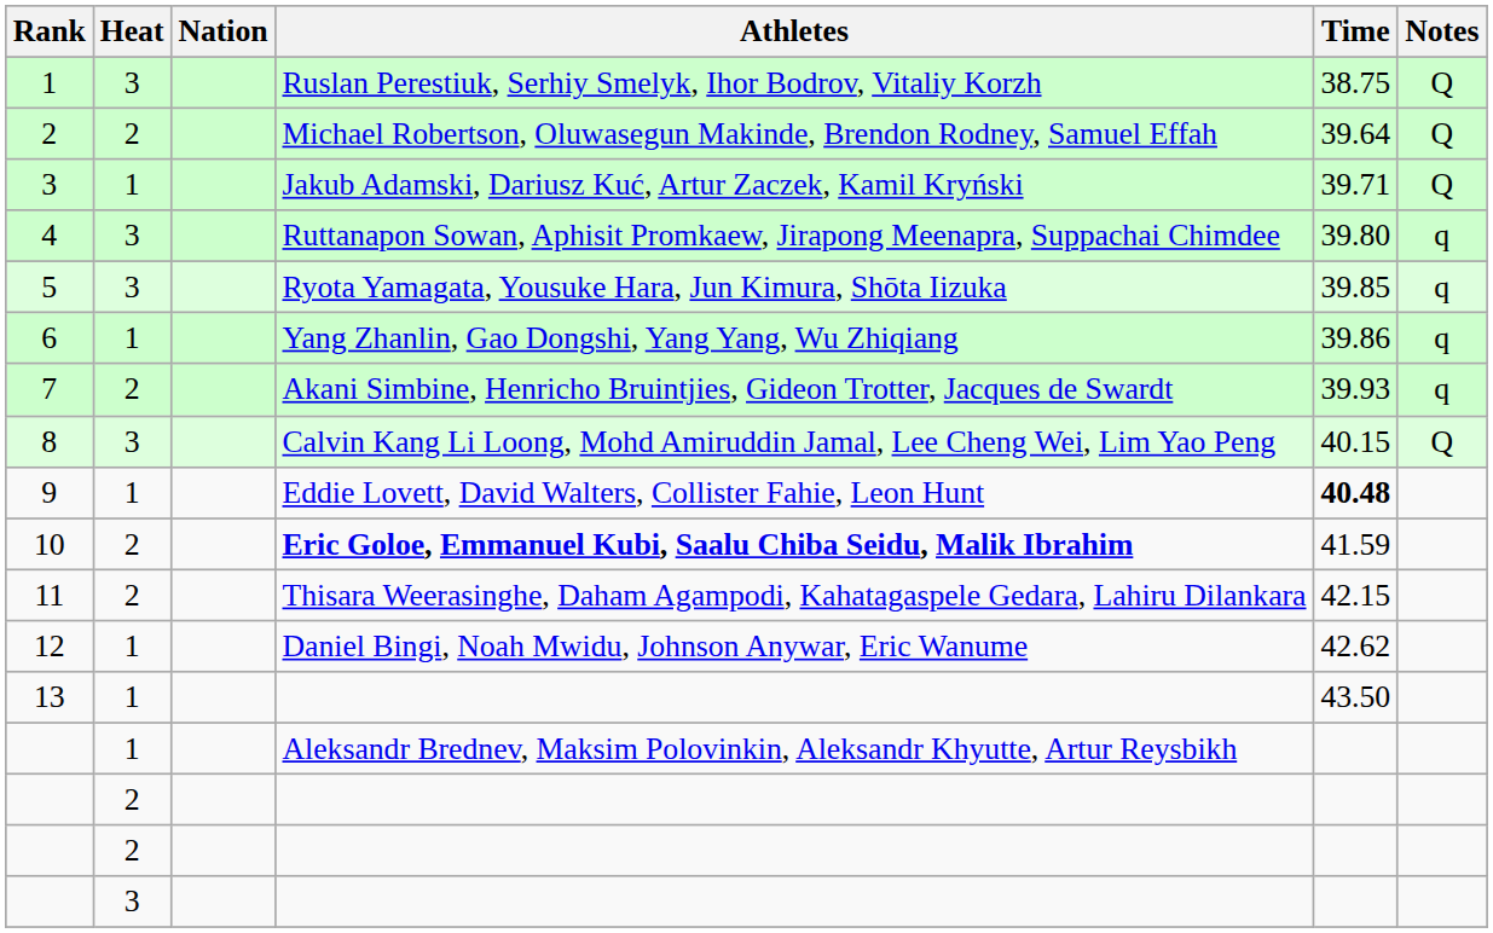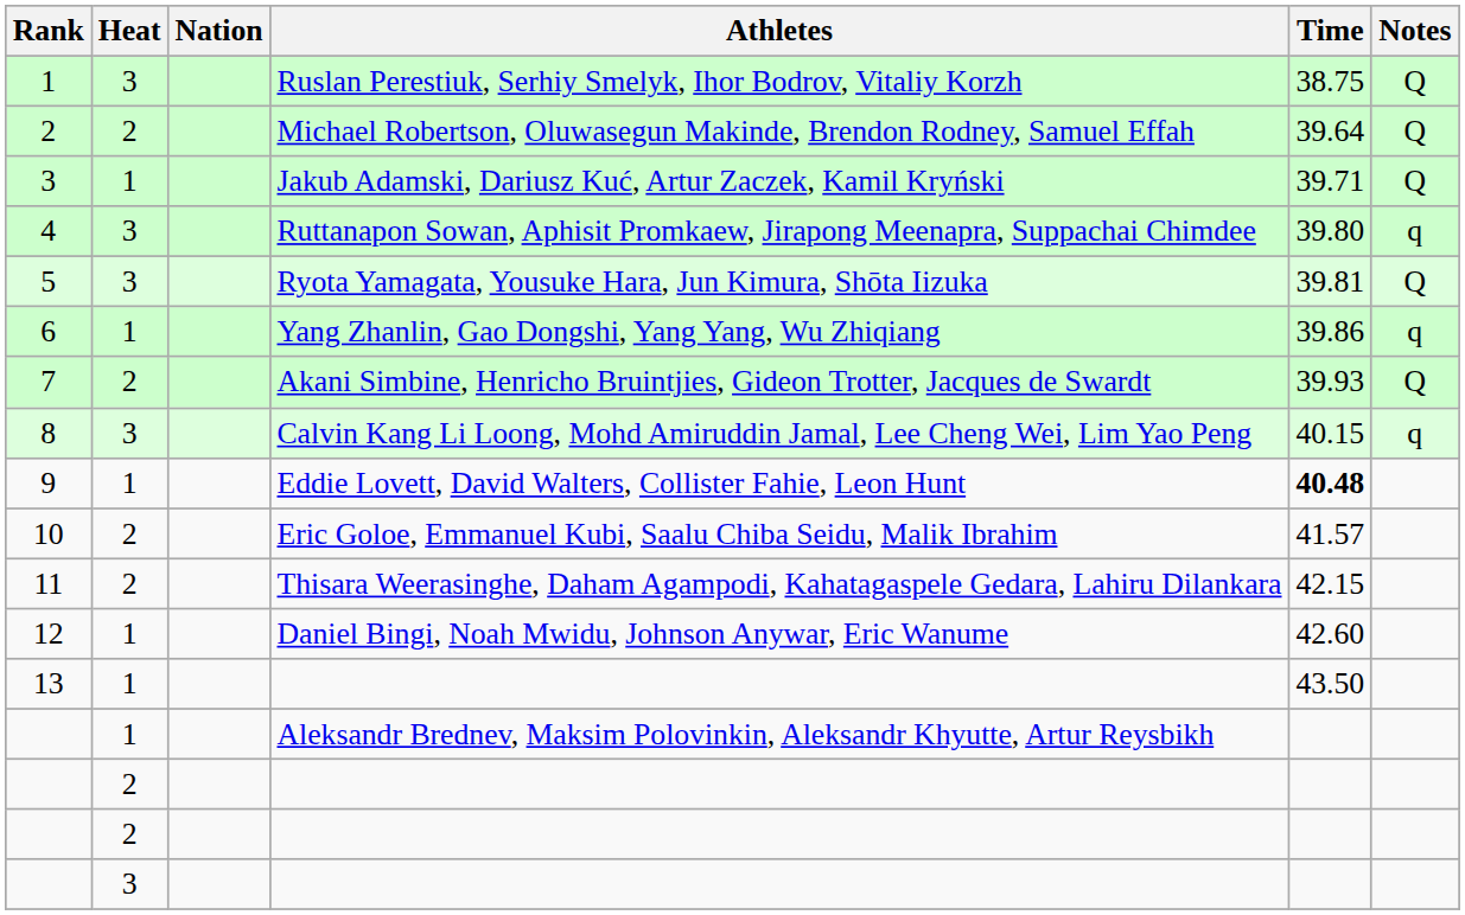5 | Time: 39.85 -> 39.81
5 | Notes: q -> Q
7 | Notes: q -> Q
8 | Notes: Q -> q
10 | Athletes: bold -> normal
10 | Time: 41.59 -> 41.57
12 | Time: 42.62 -> 42.60
